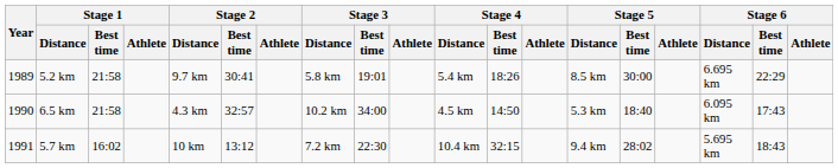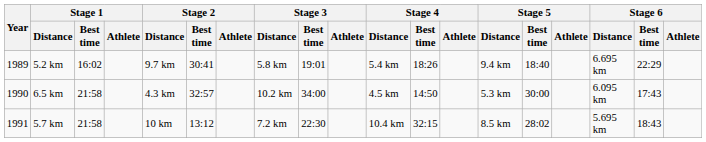5.2 km | Stage 1 / Best time: 21:58 -> 16:02
5.2 km | Stage 5 / Distance: 8.5 km -> 9.4 km
5.2 km | Stage 5 / Best time: 30:00 -> 18:40
6.5 km | Stage 5 / Best time: 18:40 -> 30:00
5.7 km | Stage 1 / Best time: 16:02 -> 21:58
5.7 km | Stage 5 / Distance: 9.4 km -> 8.5 km
